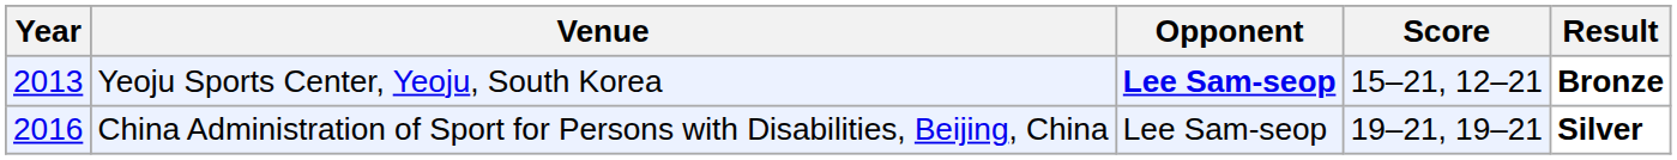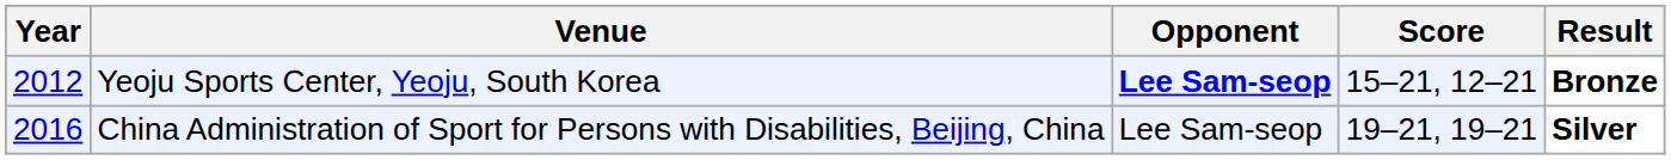Yeoju Sports Center, Yeoju, South Korea | Year: 2013 -> 2012
